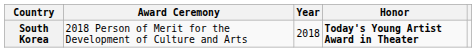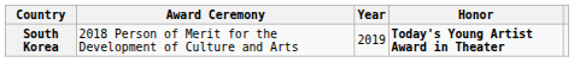South Korea | Year: 2018 -> 2019
